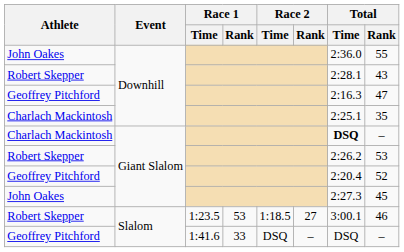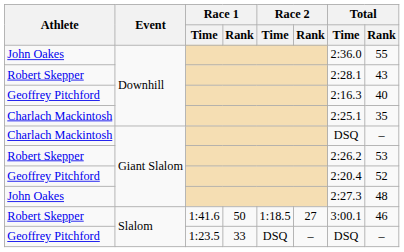Geoffrey Pitchford / Downhill | Total / Rank: 47 -> 40
Charlach Mackintosh / Giant Slalom | Total / Time: bold -> normal
John Oakes / Giant Slalom | Total / Rank: 45 -> 48
Robert Skepper / Slalom | Race 1 / Time: 1:23.5 -> 1:41.6
Robert Skepper / Slalom | Race 1 / Rank: 53 -> 50
Geoffrey Pitchford / Slalom | Race 1 / Time: 1:41.6 -> 1:23.5
